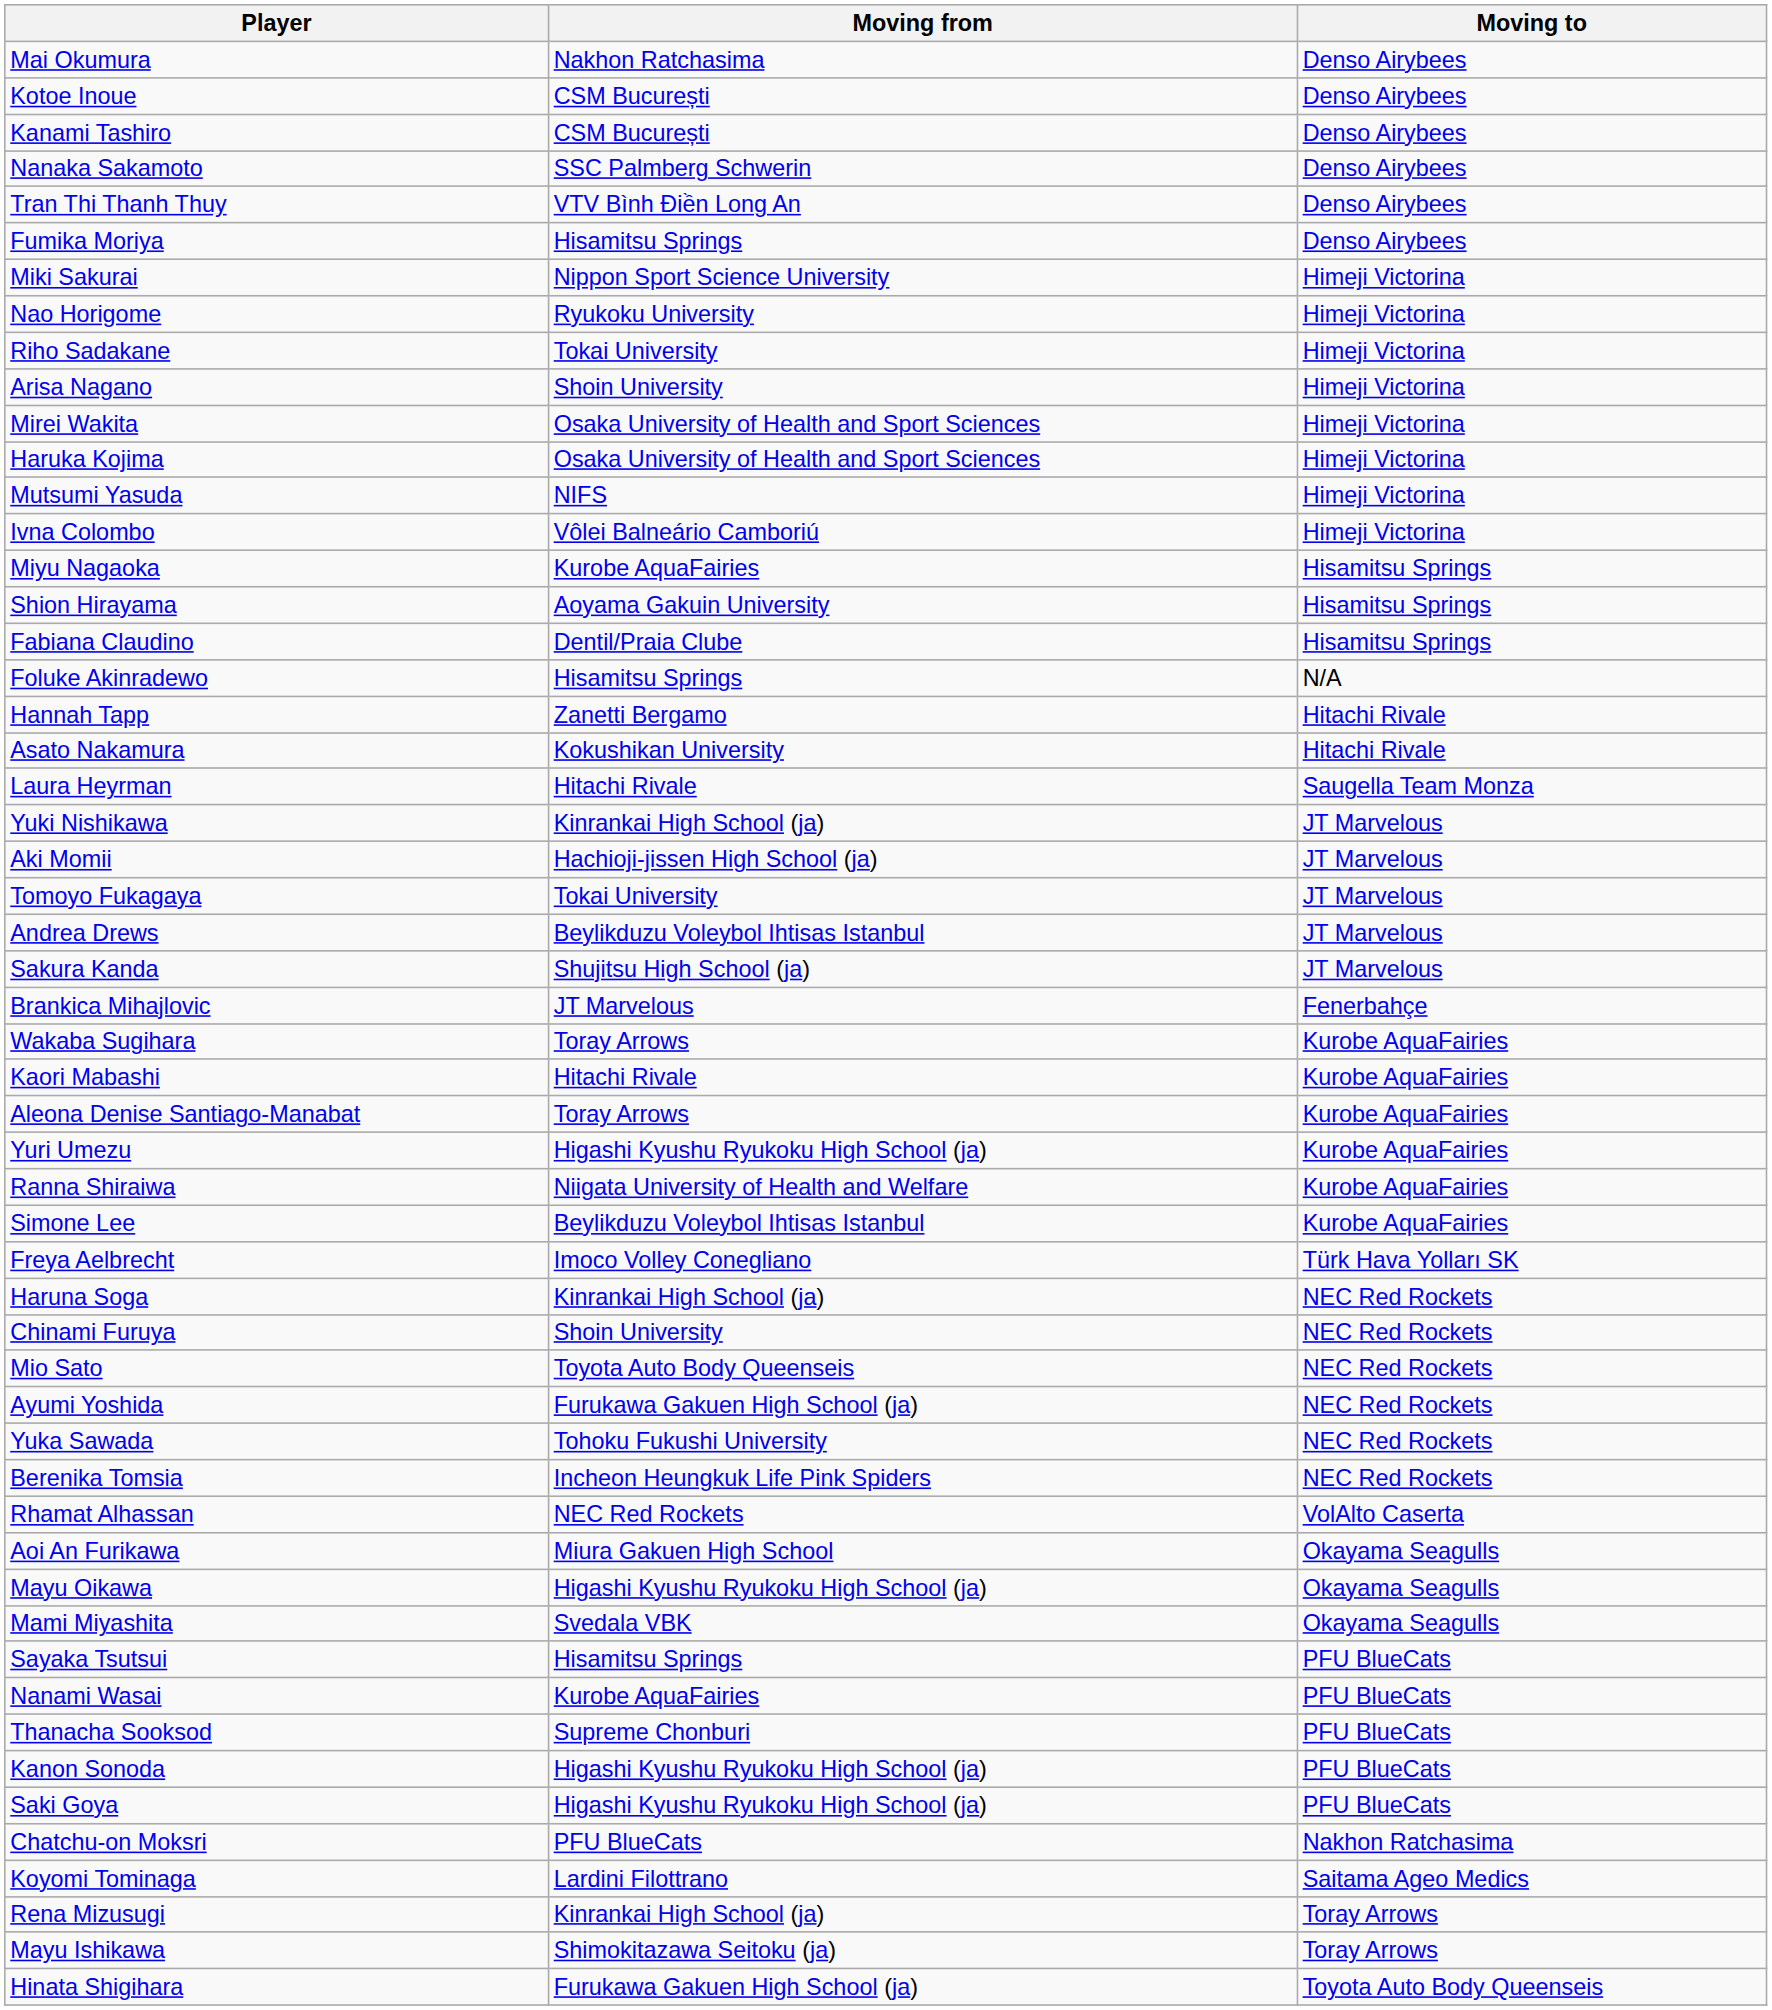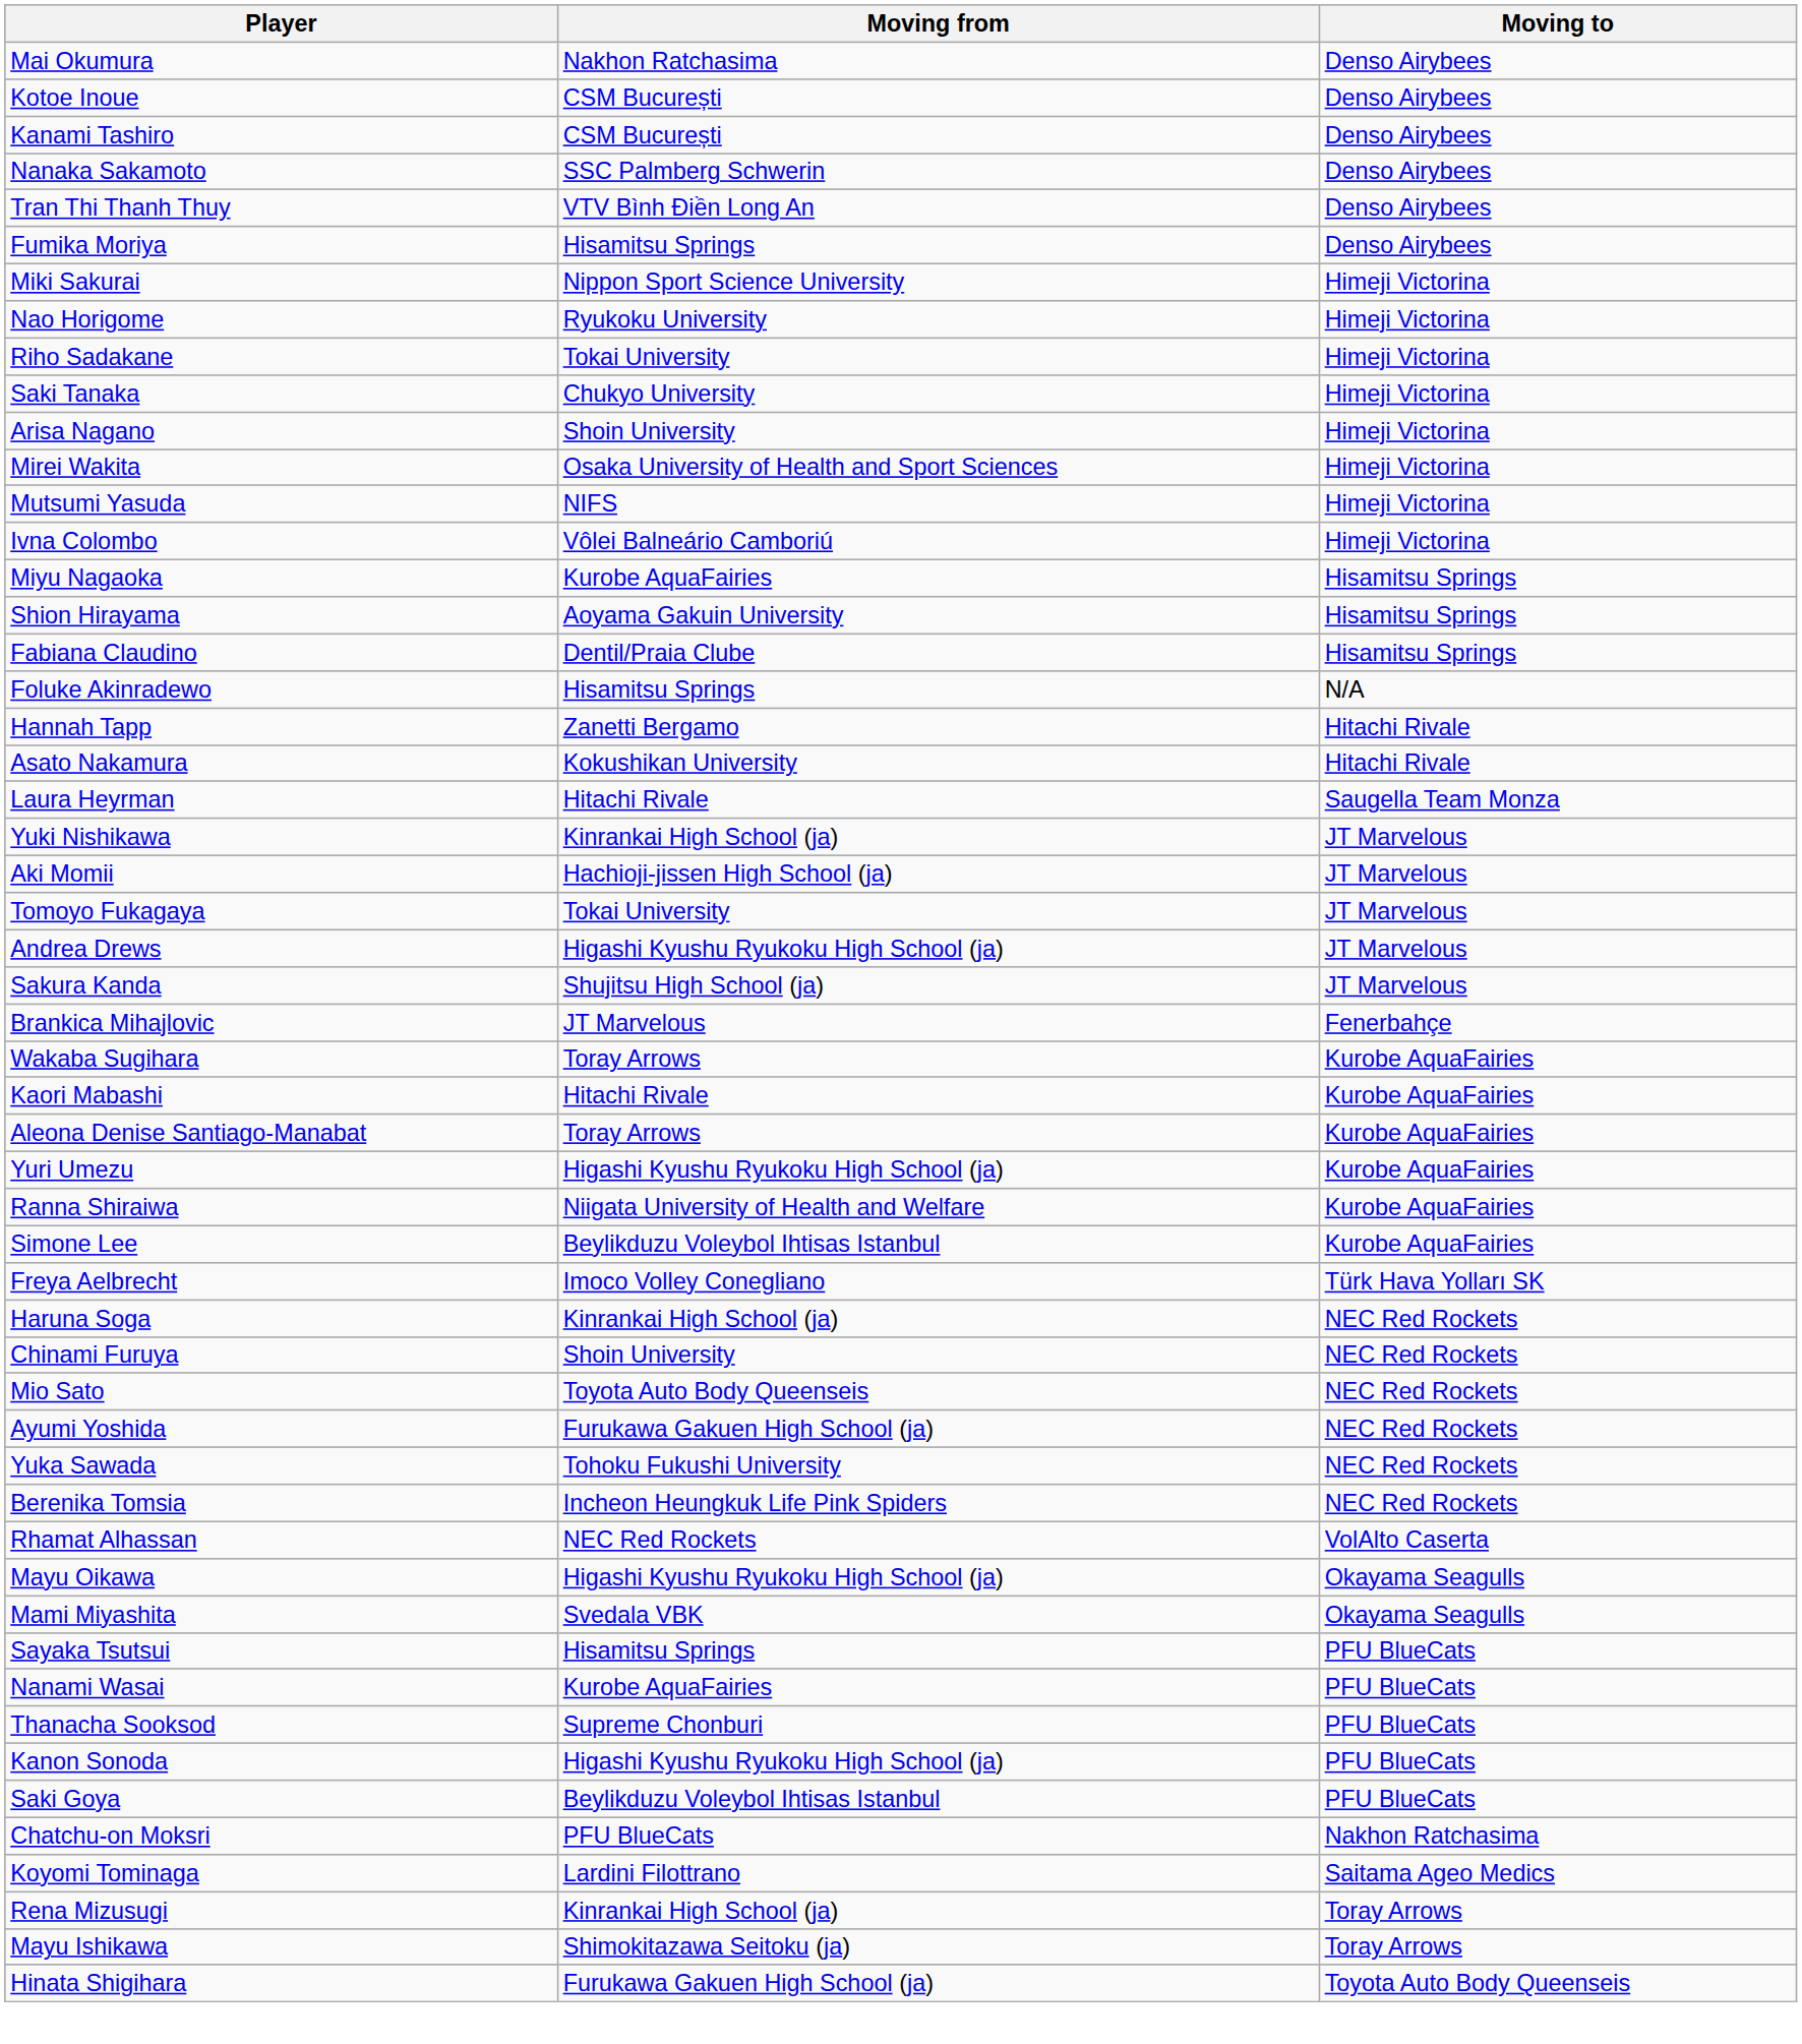+ row: Saki Tanaka | Chukyo University | Himeji Victorina
- row: Haruka Kojima | Osaka University of Health and Sport Sciences | Himeji Victorina
Andrea Drews | Moving from: Beylikduzu Voleybol Ihtisas Istanbul -> Higashi Kyushu Ryukoku High School (ja)
- row: Aoi An Furikawa | Miura Gakuen High School | Okayama Seagulls
Saki Goya | Moving from: Higashi Kyushu Ryukoku High School (ja) -> Beylikduzu Voleybol Ihtisas Istanbul
